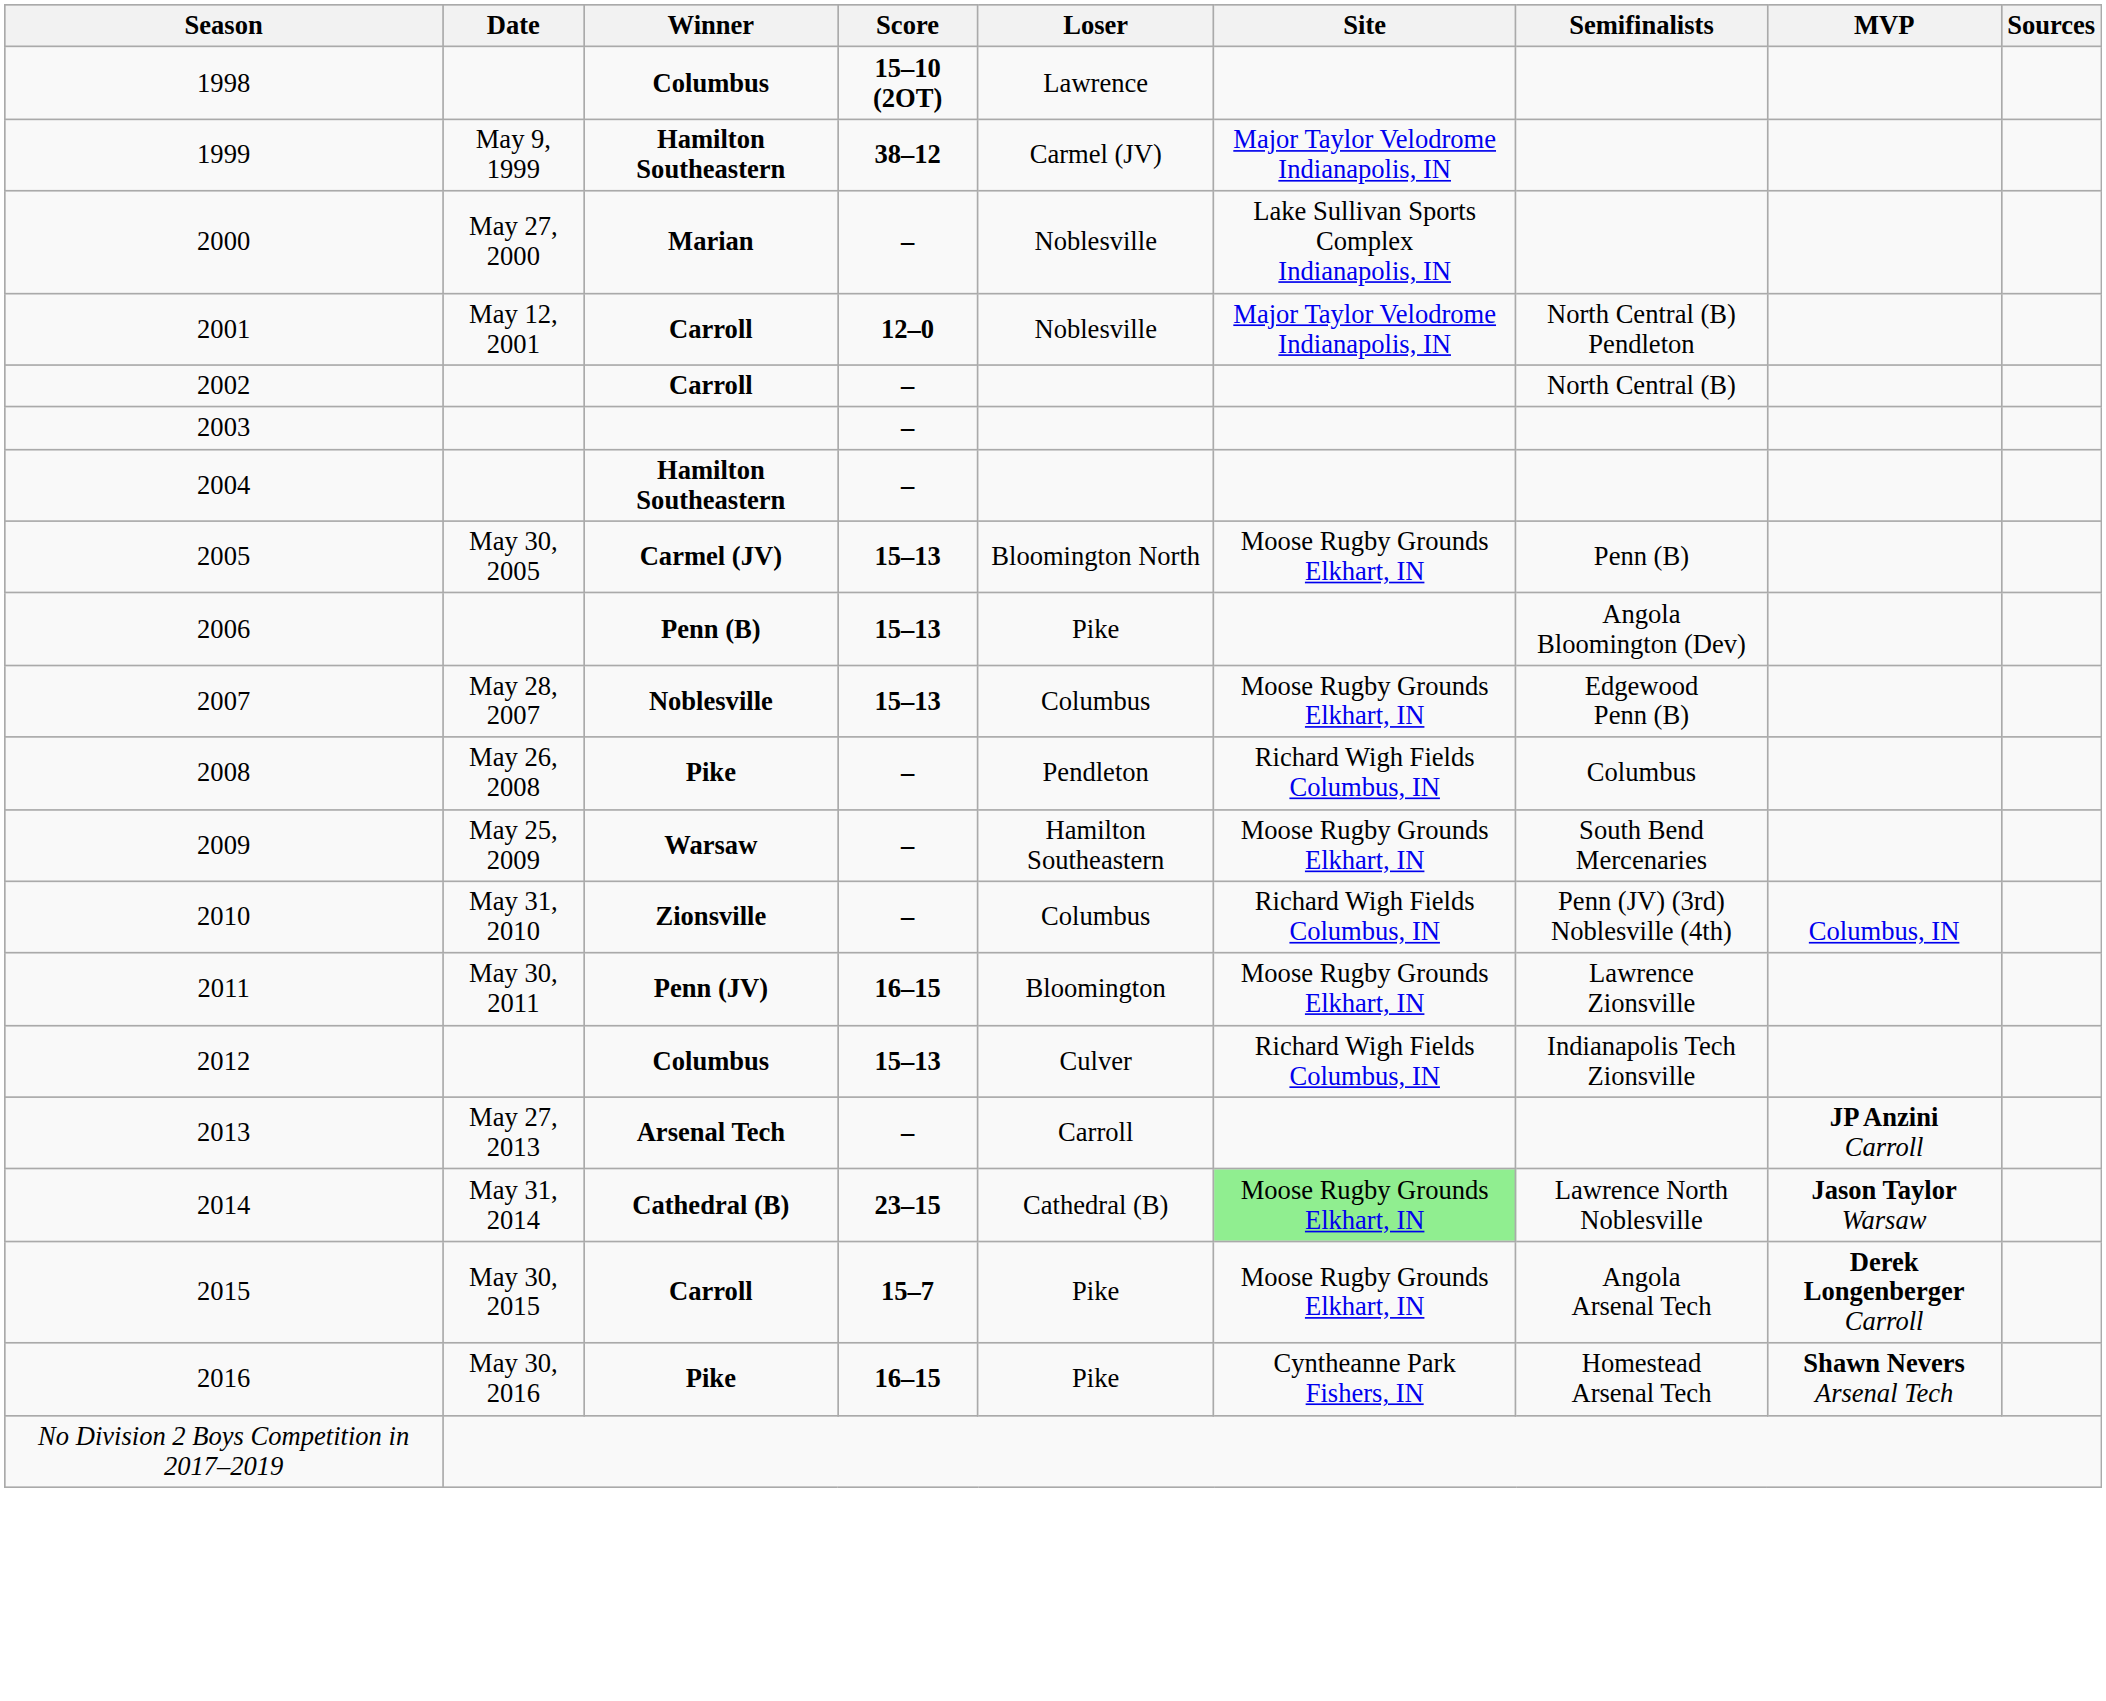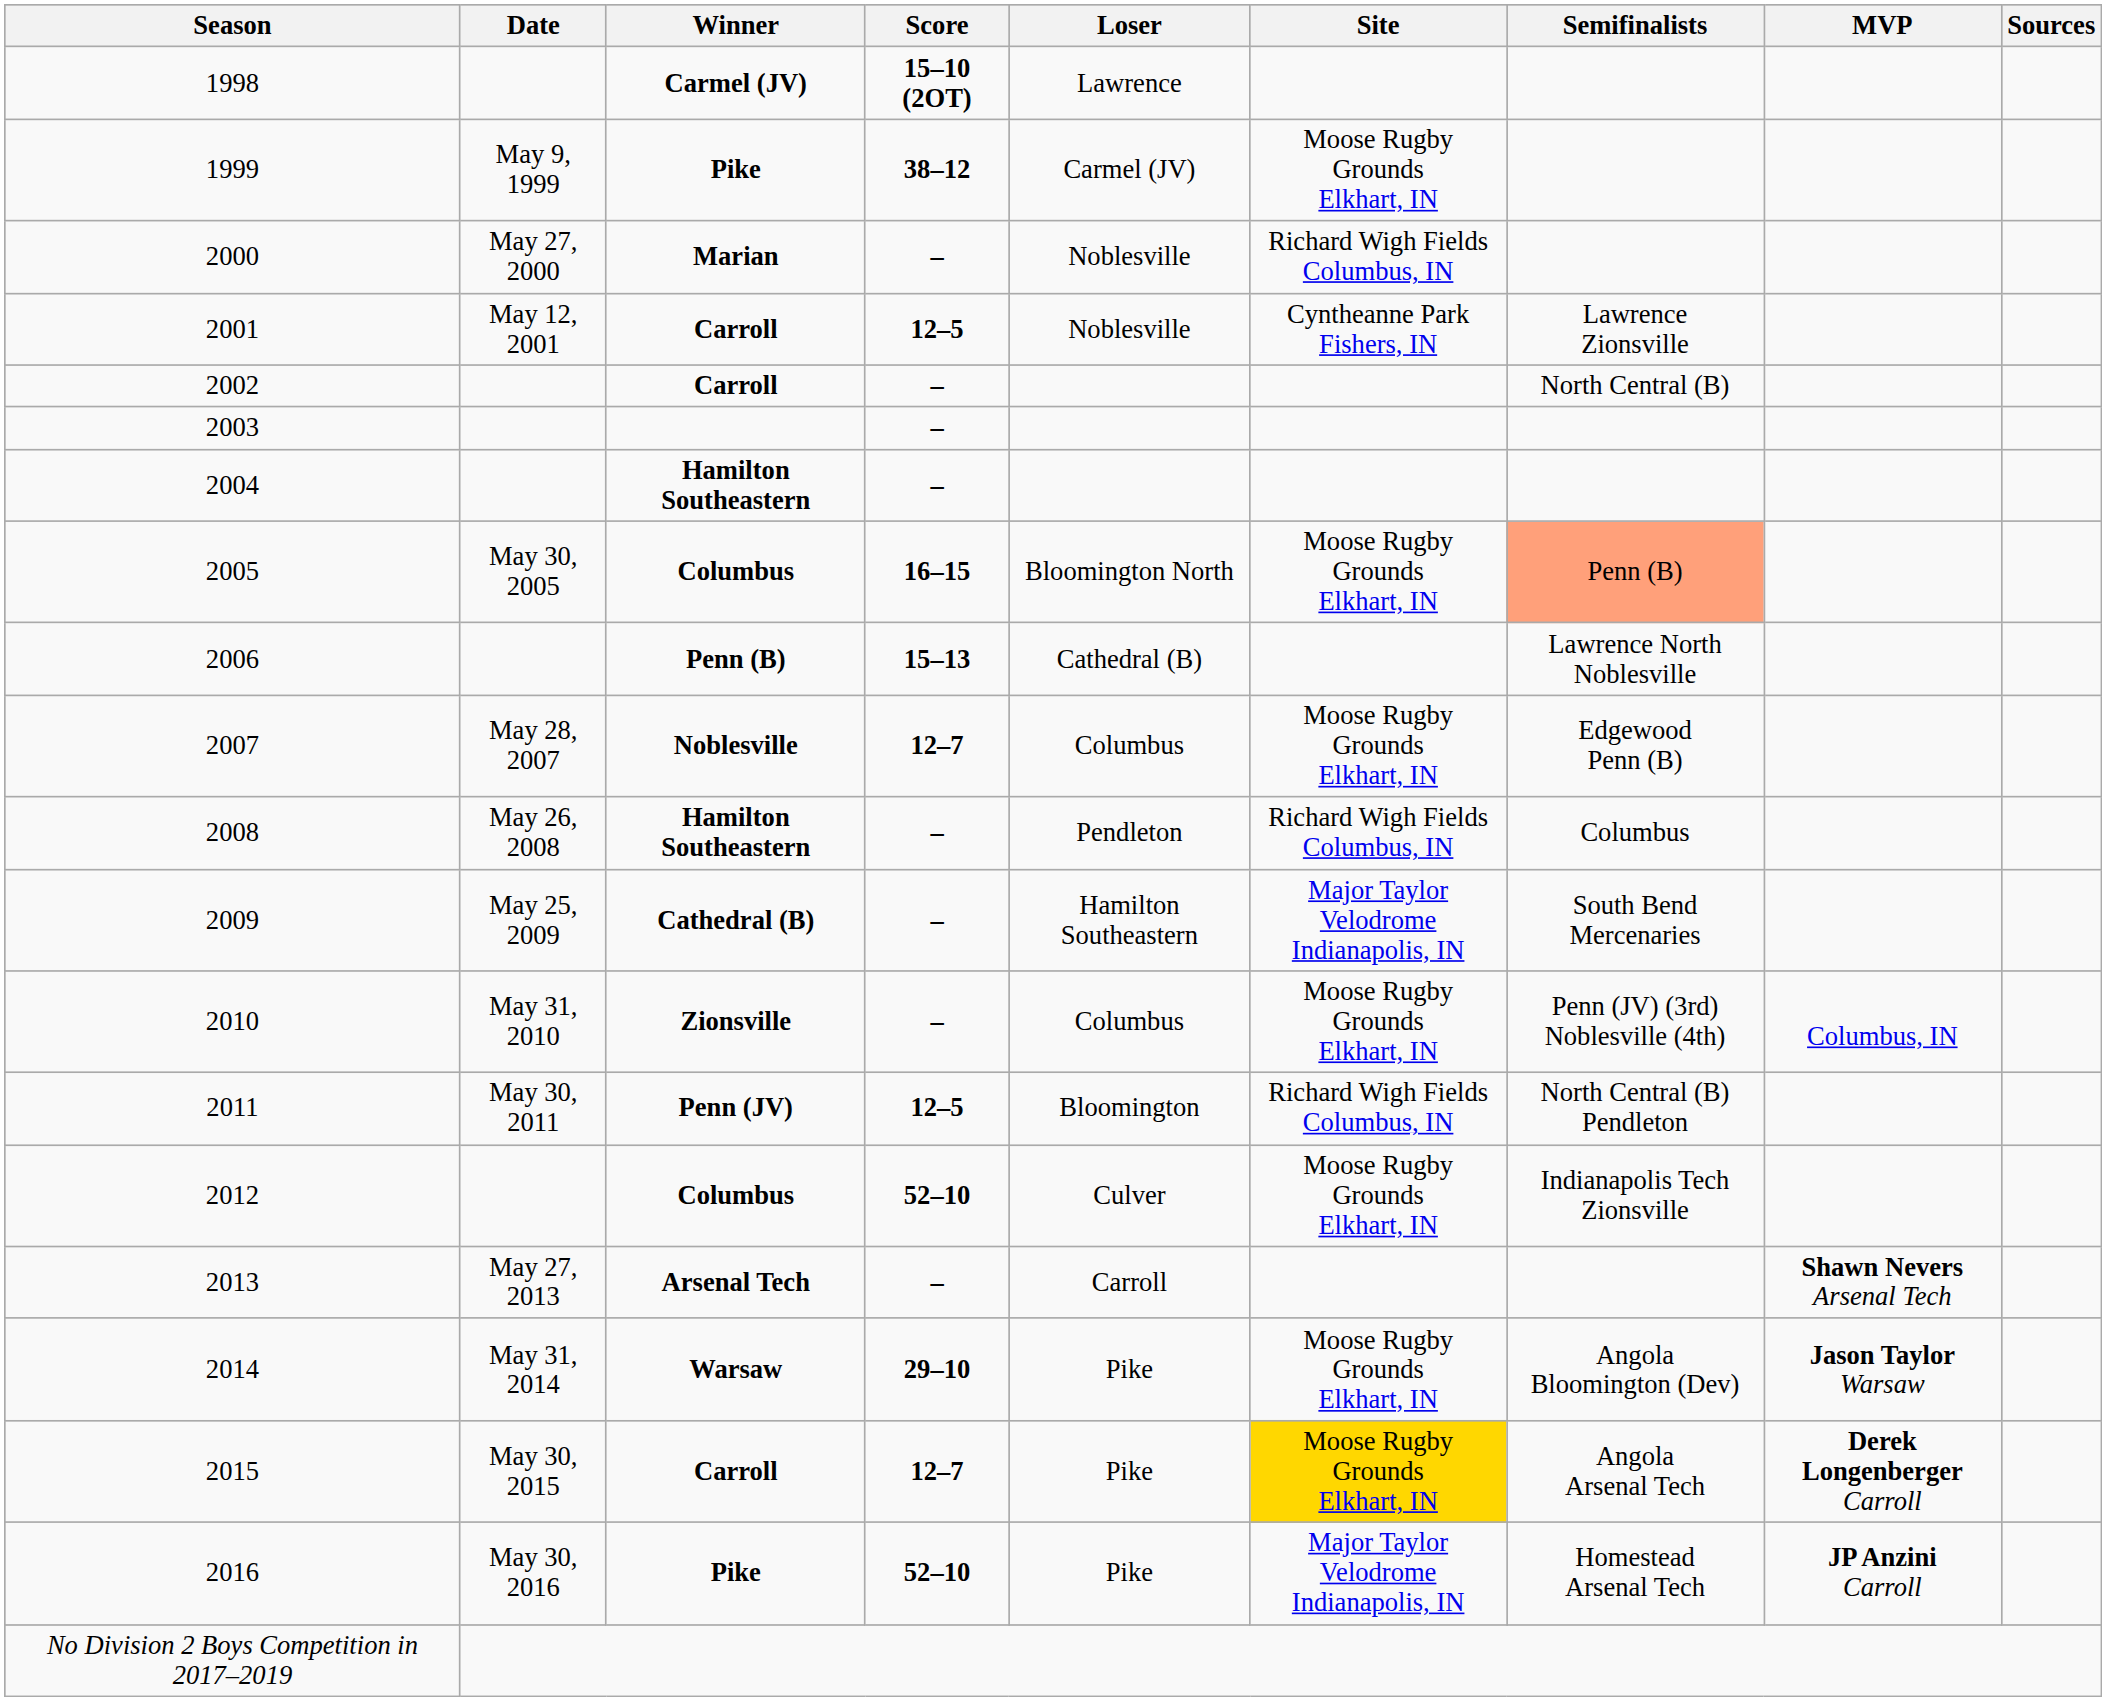1998 | Winner: Columbus -> Carmel (JV)
1999 | Winner: Hamilton Southeastern -> Pike
1999 | Site: Major Taylor Velodrome Indianapolis, IN -> Moose Rugby Grounds Elkhart, IN
2000 | Site: Lake Sullivan Sports Complex Indianapolis, IN -> Richard Wigh Fields Columbus, IN
2001 | Score: 12–0 -> 12–5
2001 | Site: Major Taylor Velodrome Indianapolis, IN -> Cyntheanne Park Fishers, IN
2001 | Semifinalists: North Central (B) Pendleton -> Lawrence Zionsville
2005 | Winner: Carmel (JV) -> Columbus
2005 | Score: 15–13 -> 16–15
2005 | Semifinalists: no background -> lightsalmon background
2006 | Loser: Pike -> Cathedral (B)
2006 | Semifinalists: Angola Bloomington (Dev) -> Lawrence North Noblesville
2007 | Score: 15–13 -> 12–7
2008 | Winner: Pike -> Hamilton Southeastern
2009 | Winner: Warsaw -> Cathedral (B)
2009 | Site: Moose Rugby Grounds Elkhart, IN -> Major Taylor Velodrome Indianapolis, IN
2010 | Site: Richard Wigh Fields Columbus, IN -> Moose Rugby Grounds Elkhart, IN
2011 | Score: 16–15 -> 12–5
2011 | Site: Moose Rugby Grounds Elkhart, IN -> Richard Wigh Fields Columbus, IN
2011 | Semifinalists: Lawrence Zionsville -> North Central (B) Pendleton
2012 | Score: 15–13 -> 52–10
2012 | Site: Richard Wigh Fields Columbus, IN -> Moose Rugby Grounds Elkhart, IN
2013 | MVP: JP Anzini Carroll -> Shawn Nevers Arsenal Tech
2014 | Winner: Cathedral (B) -> Warsaw
2014 | Score: 23–15 -> 29–10
2014 | Loser: Cathedral (B) -> Pike
2014 | Site: lightgreen background -> no background
2014 | Semifinalists: Lawrence North Noblesville -> Angola Bloomington (Dev)
2015 | Score: 15–7 -> 12–7
2015 | Site: no background -> gold background
2016 | Score: 16–15 -> 52–10
2016 | Site: Cyntheanne Park Fishers, IN -> Major Taylor Velodrome Indianapolis, IN
2016 | MVP: Shawn Nevers Arsenal Tech -> JP Anzini Carroll
